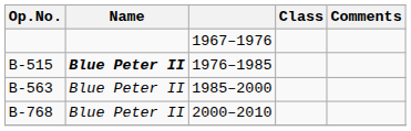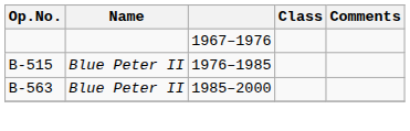B-515 | Name: bold -> normal
- row: B-768 | Blue Peter II | 2000–2010
